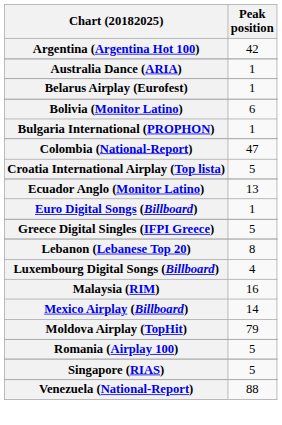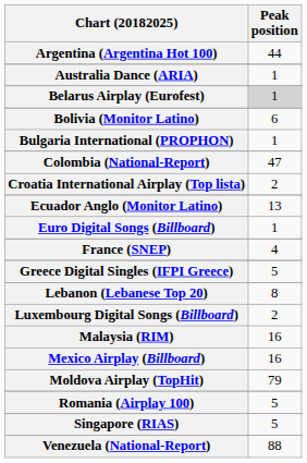Argentina (Argentina Hot 100) | Peak position: 42 -> 44
Belarus Airplay (Eurofest) | Peak position: no background -> lightgrey background
Croatia International Airplay (Top lista) | Peak position: 5 -> 2
+ row: France (SNEP) | 4
Luxembourg Digital Songs (Billboard) | Peak position: 4 -> 2
Mexico Airplay (Billboard) | Peak position: 14 -> 16
